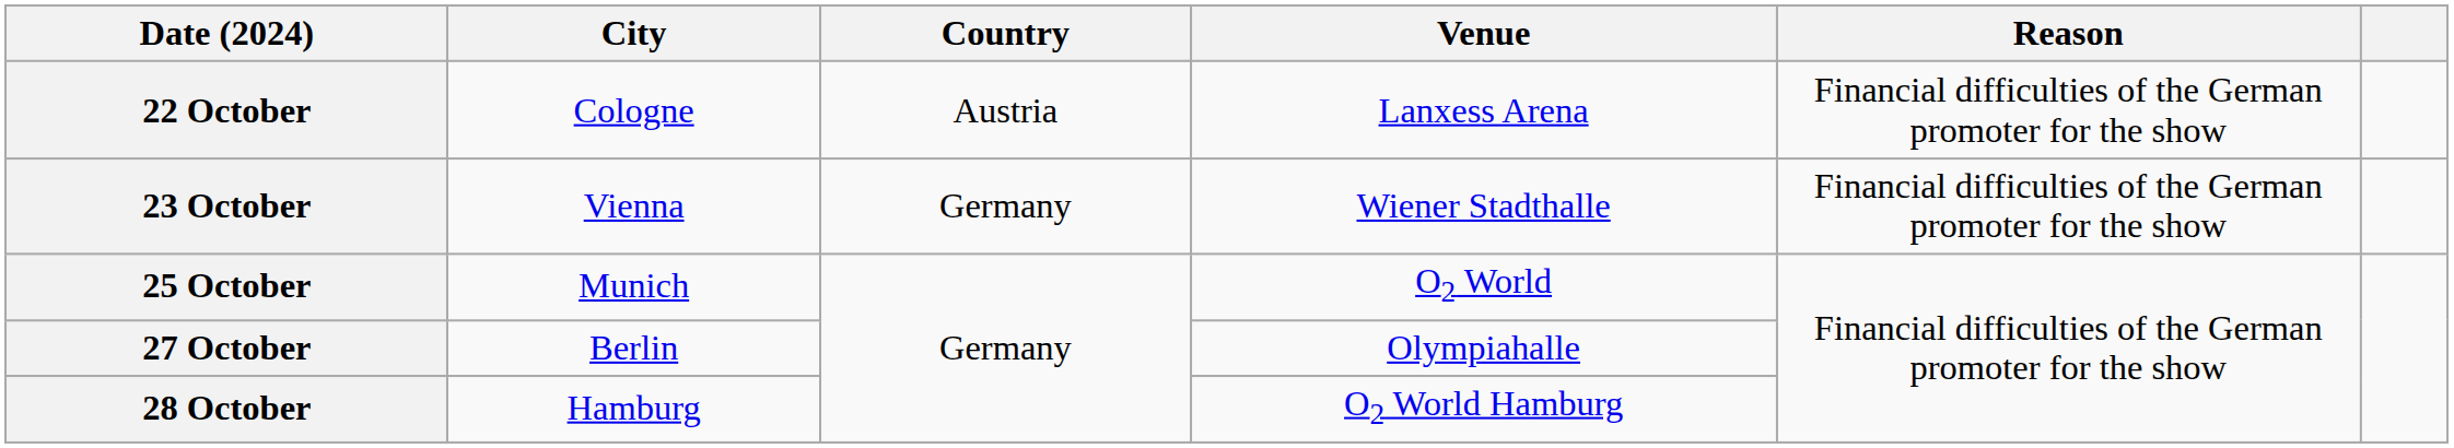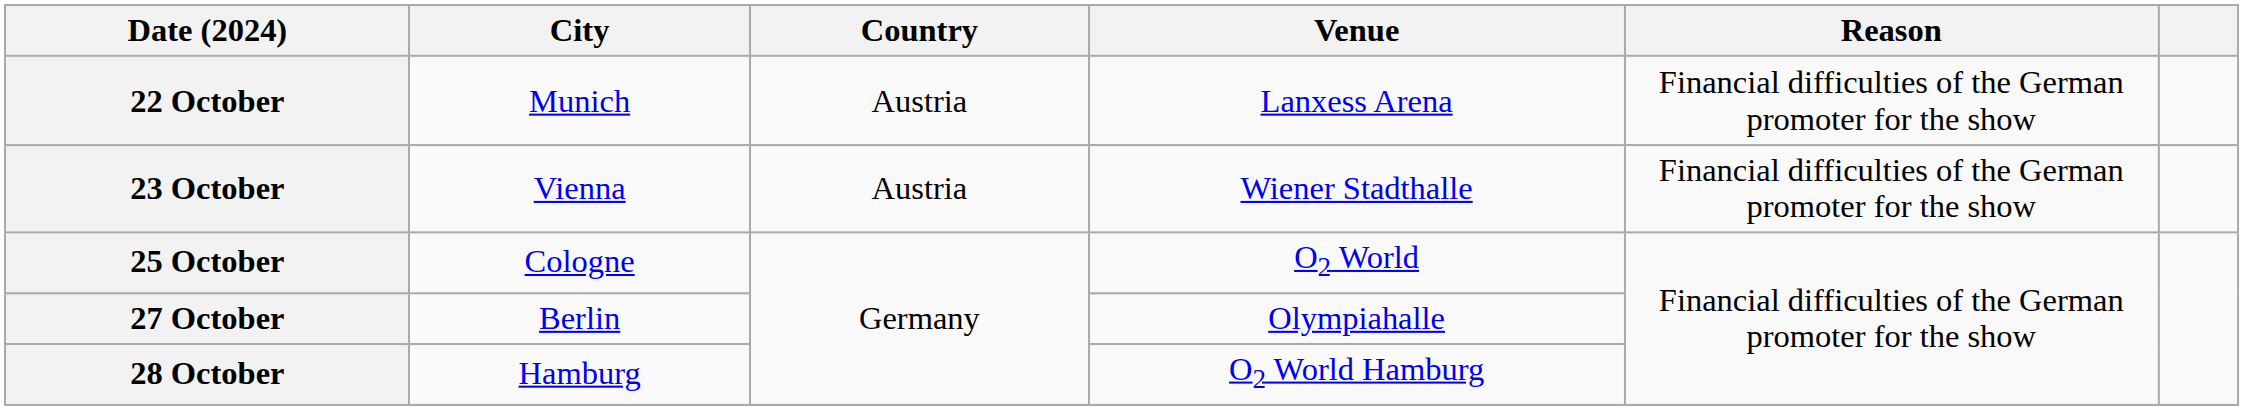22 October | City: Cologne -> Munich
23 October | Country: Germany -> Austria
25 October | City: Munich -> Cologne
